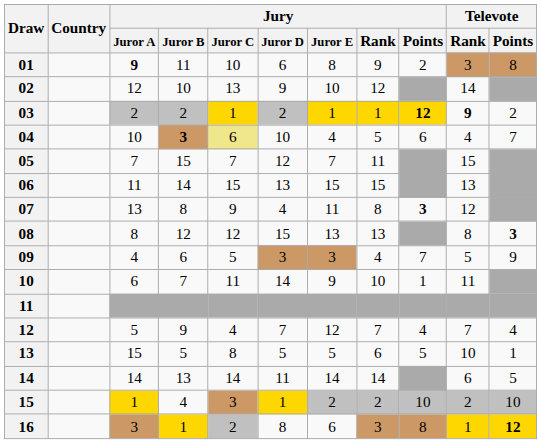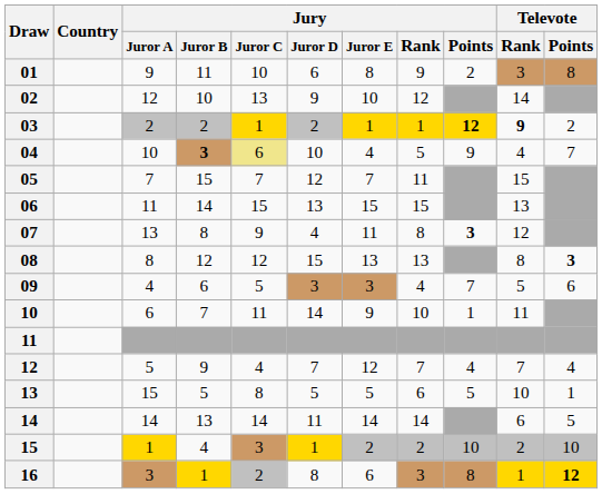01 | Jury / Juror A: bold -> normal
04 | Jury / Points: 6 -> 9
09 | Televote / Points: 9 -> 6
